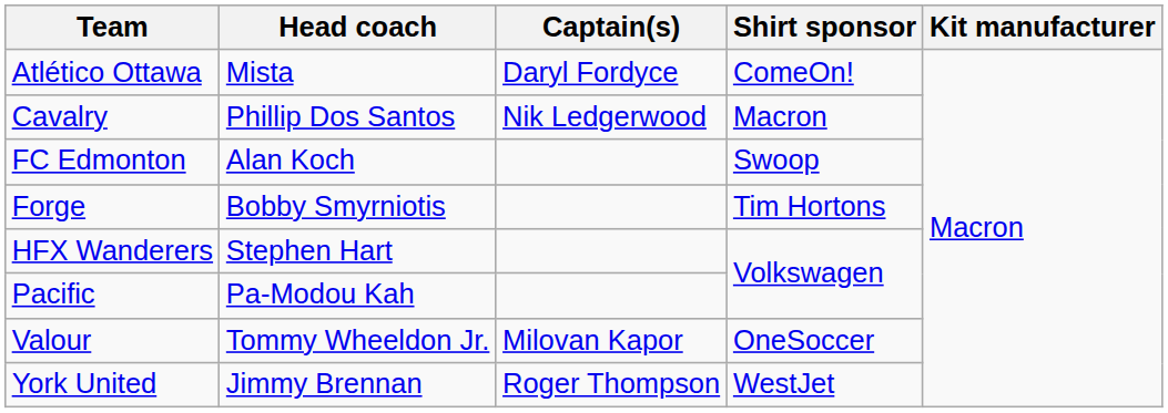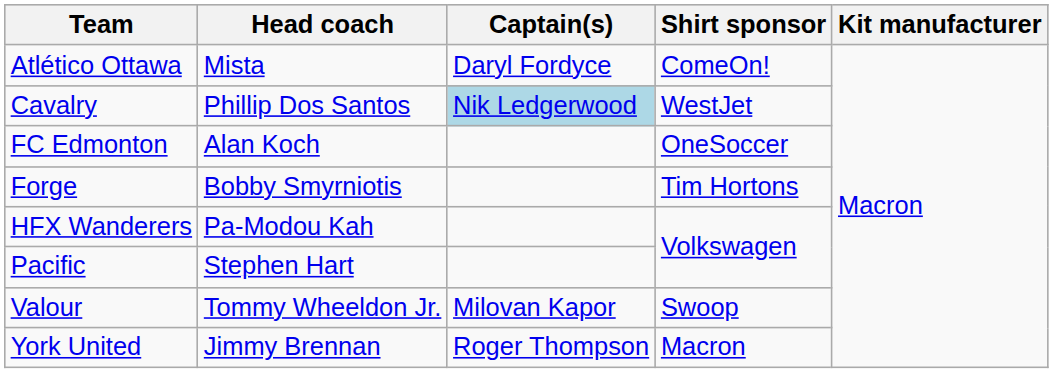Cavalry | Captain(s): no background -> lightblue background
Cavalry | Shirt sponsor: Macron -> WestJet
FC Edmonton | Shirt sponsor: Swoop -> OneSoccer
HFX Wanderers | Head coach: Stephen Hart -> Pa-Modou Kah
Pacific | Head coach: Pa-Modou Kah -> Stephen Hart
Valour | Shirt sponsor: OneSoccer -> Swoop
York United | Shirt sponsor: WestJet -> Macron
